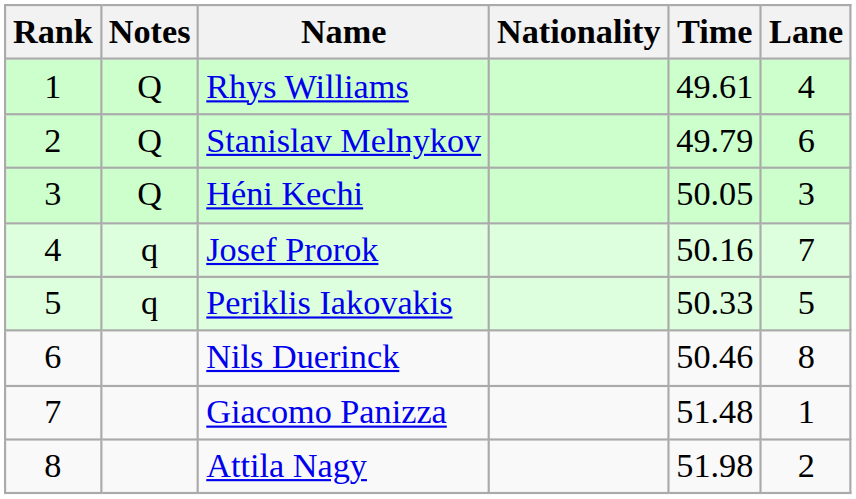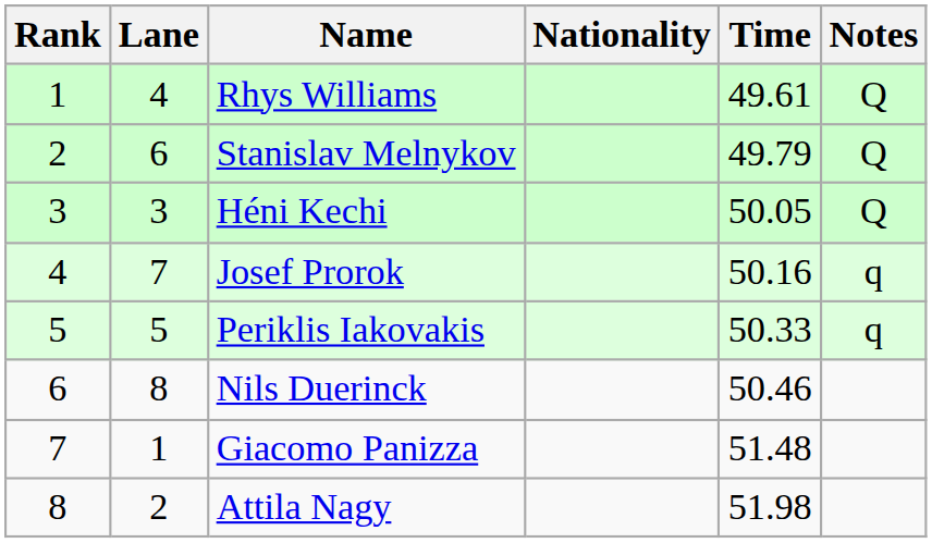columns swapped: Lane <-> Notes
